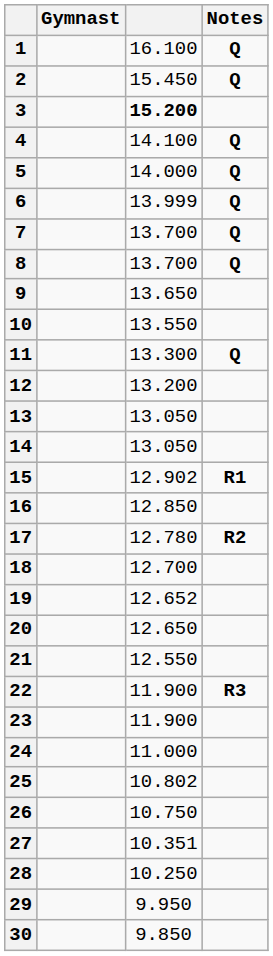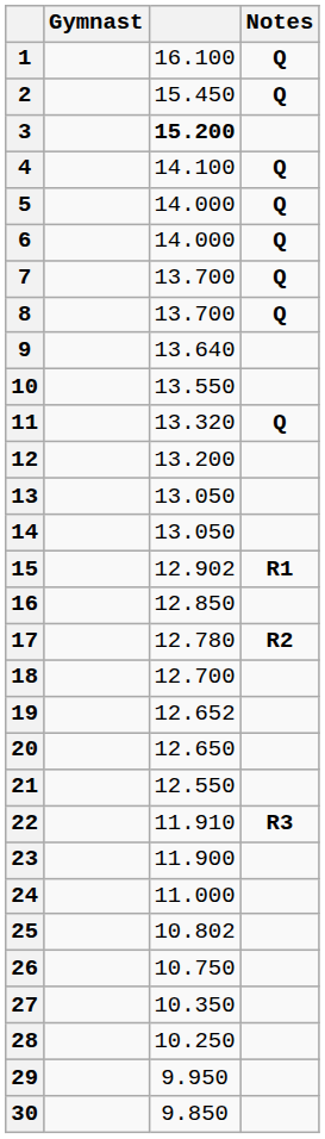6 | column 3: 13.999 -> 14.000
9 | column 3: 13.650 -> 13.640
11 | column 3: 13.300 -> 13.320
22 | column 3: 11.900 -> 11.910
27 | column 3: 10.351 -> 10.350
